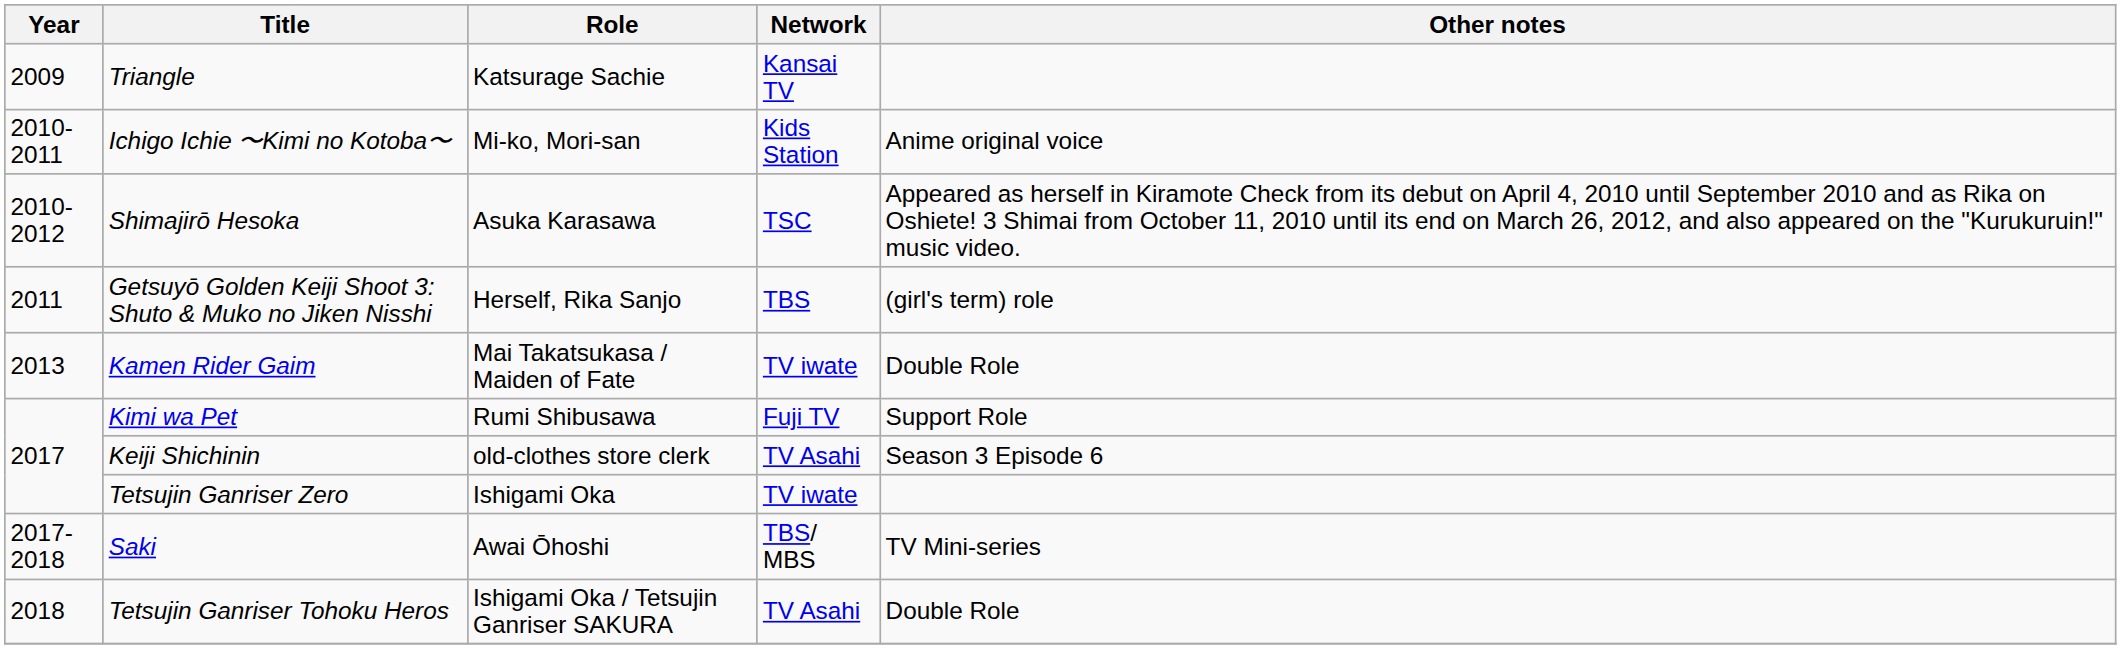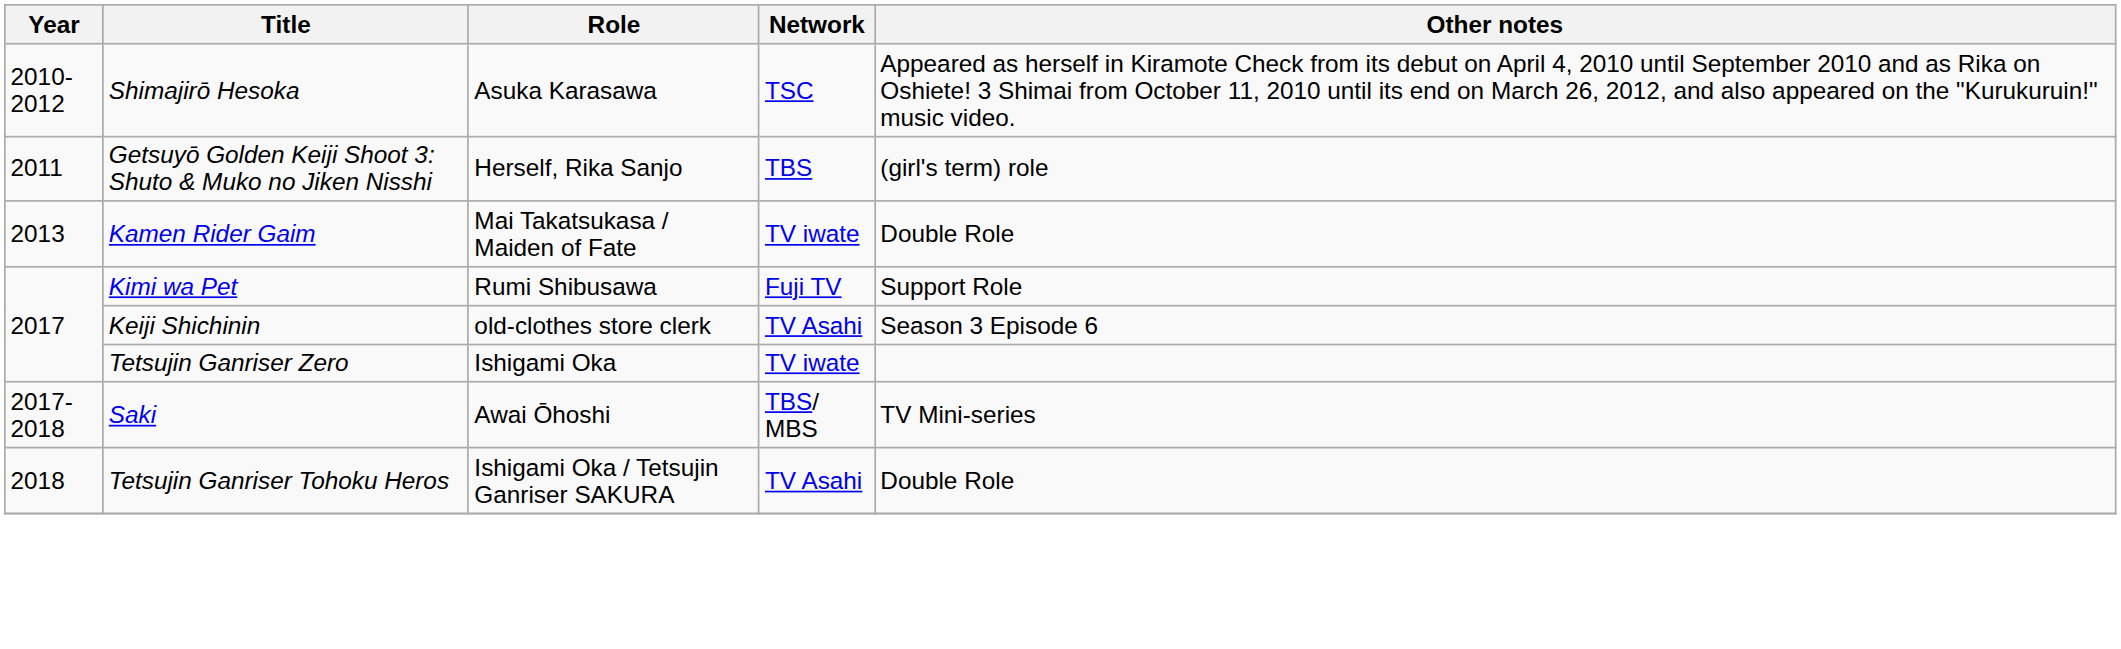- row: 2009 | Triangle | Katsurage Sachie | Kansai TV
- row: 2010-2011 | Ichigo Ichie 〜Kimi no Kotoba〜 | Mi-ko, Mori-san | Kids Station | Anime original voice
